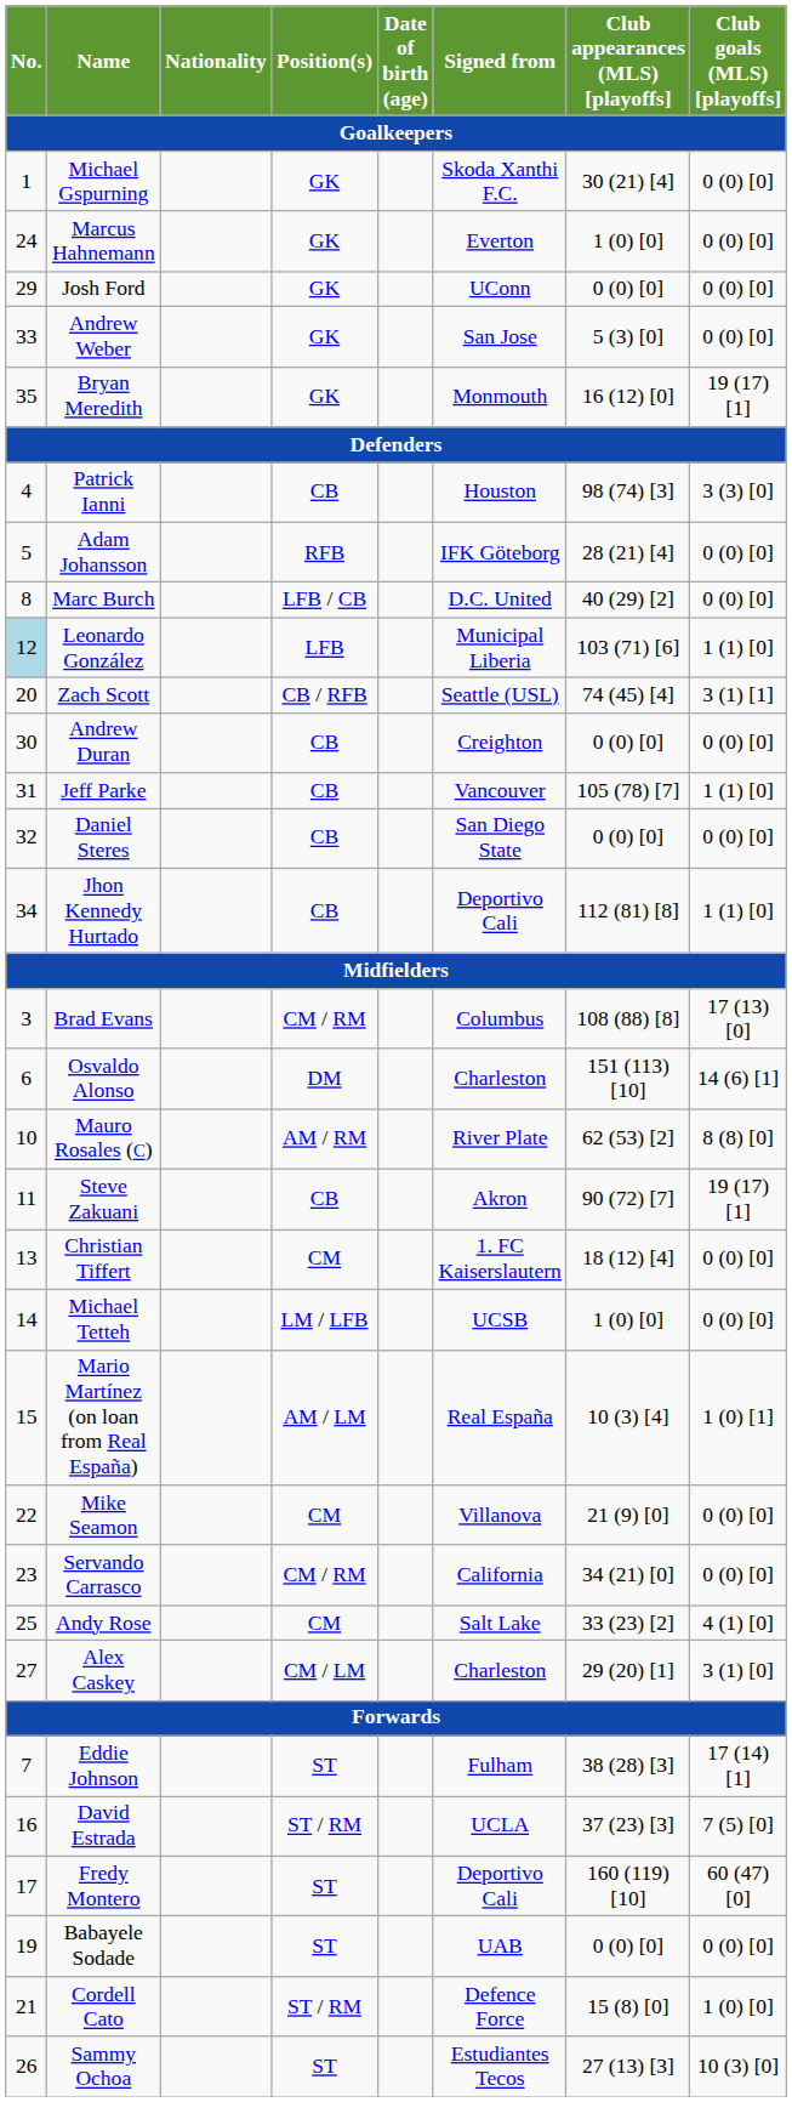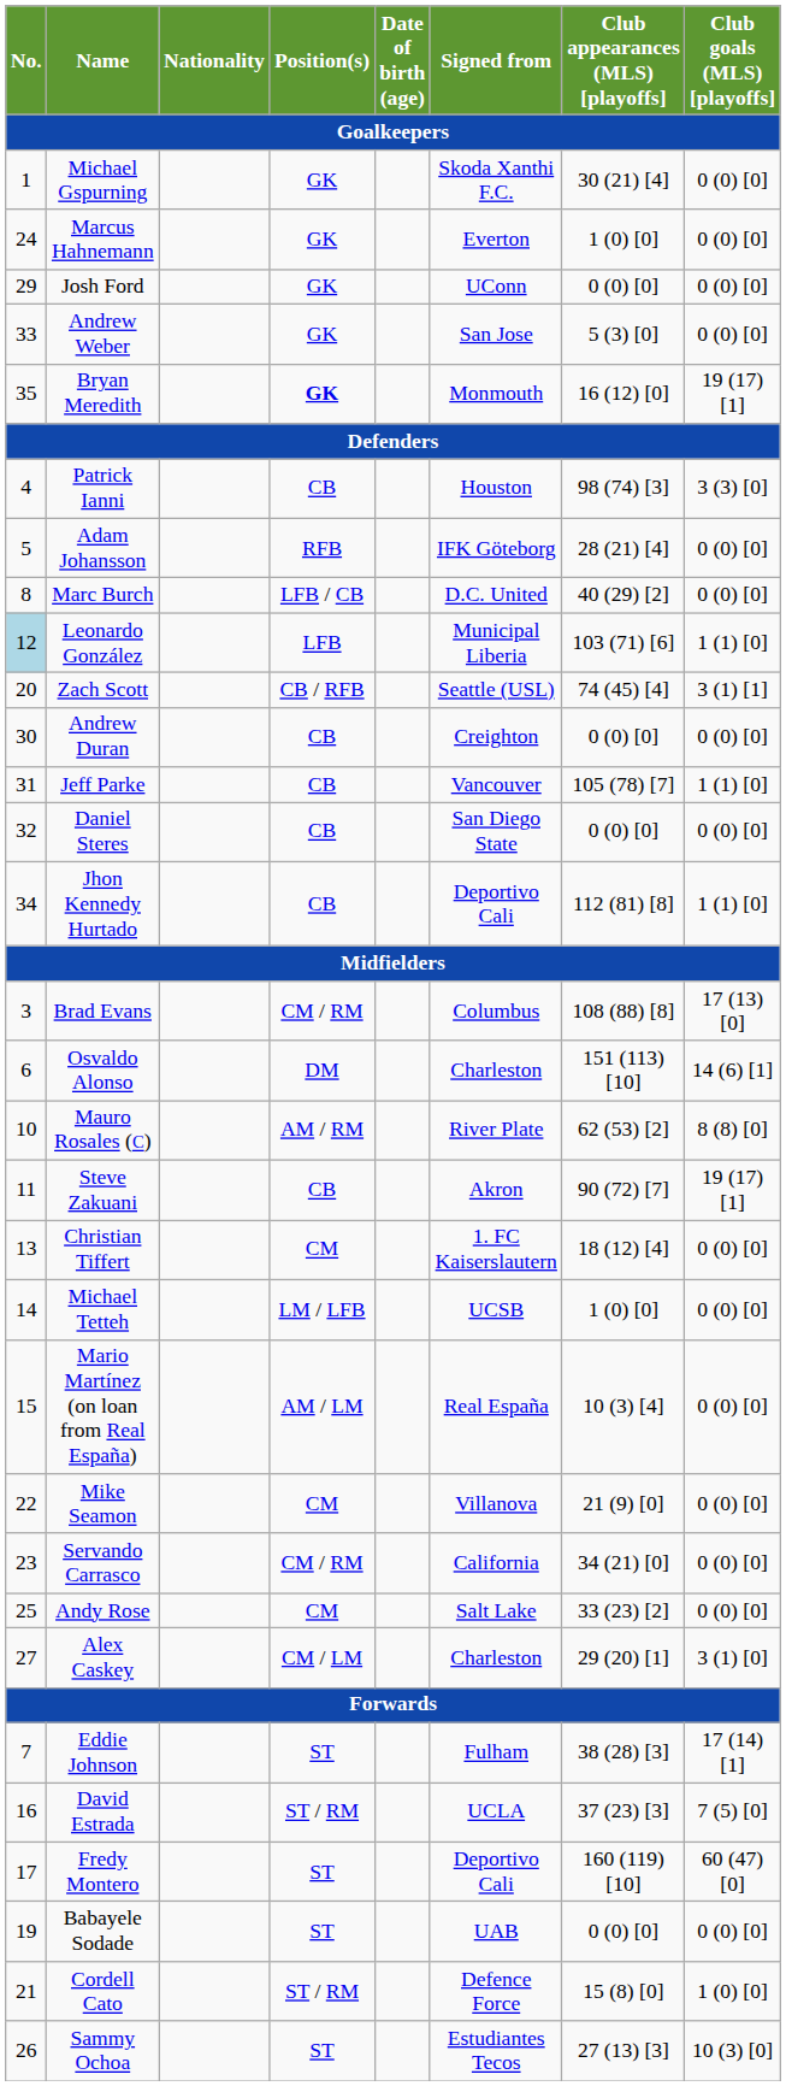Bryan Meredith | Position(s) / Goalkeepers: normal -> bold
Mario Martínez (on loan from Real España) | Club goals (MLS) [playoffs] / Goalkeepers: 1 (0) [1] -> 0 (0) [0]
Andy Rose | Club goals (MLS) [playoffs] / Goalkeepers: 4 (1) [0] -> 0 (0) [0]
